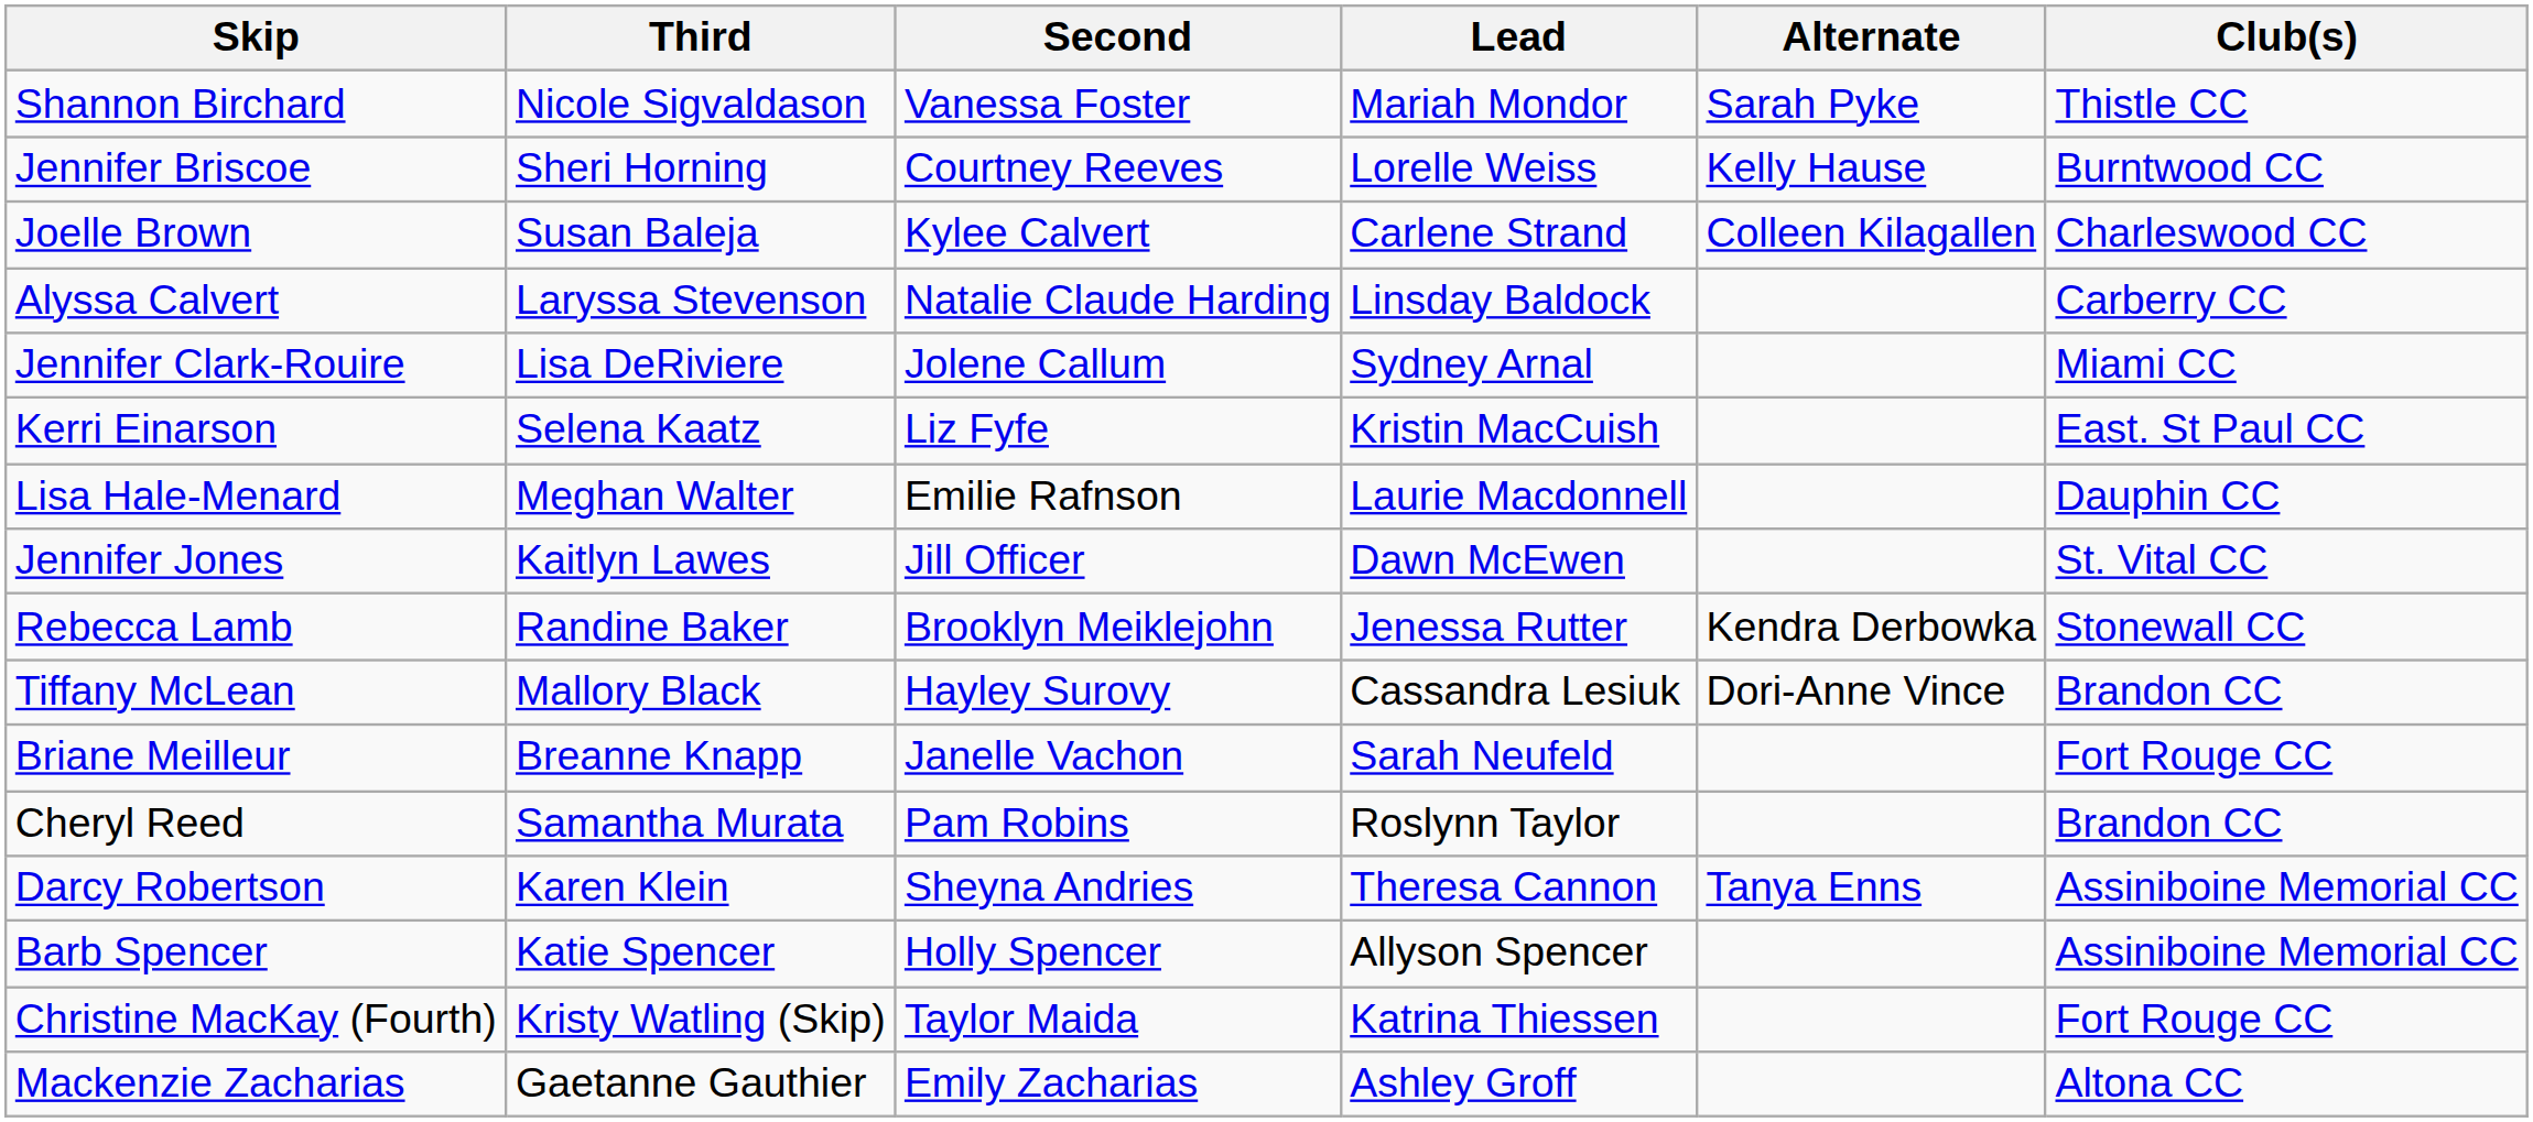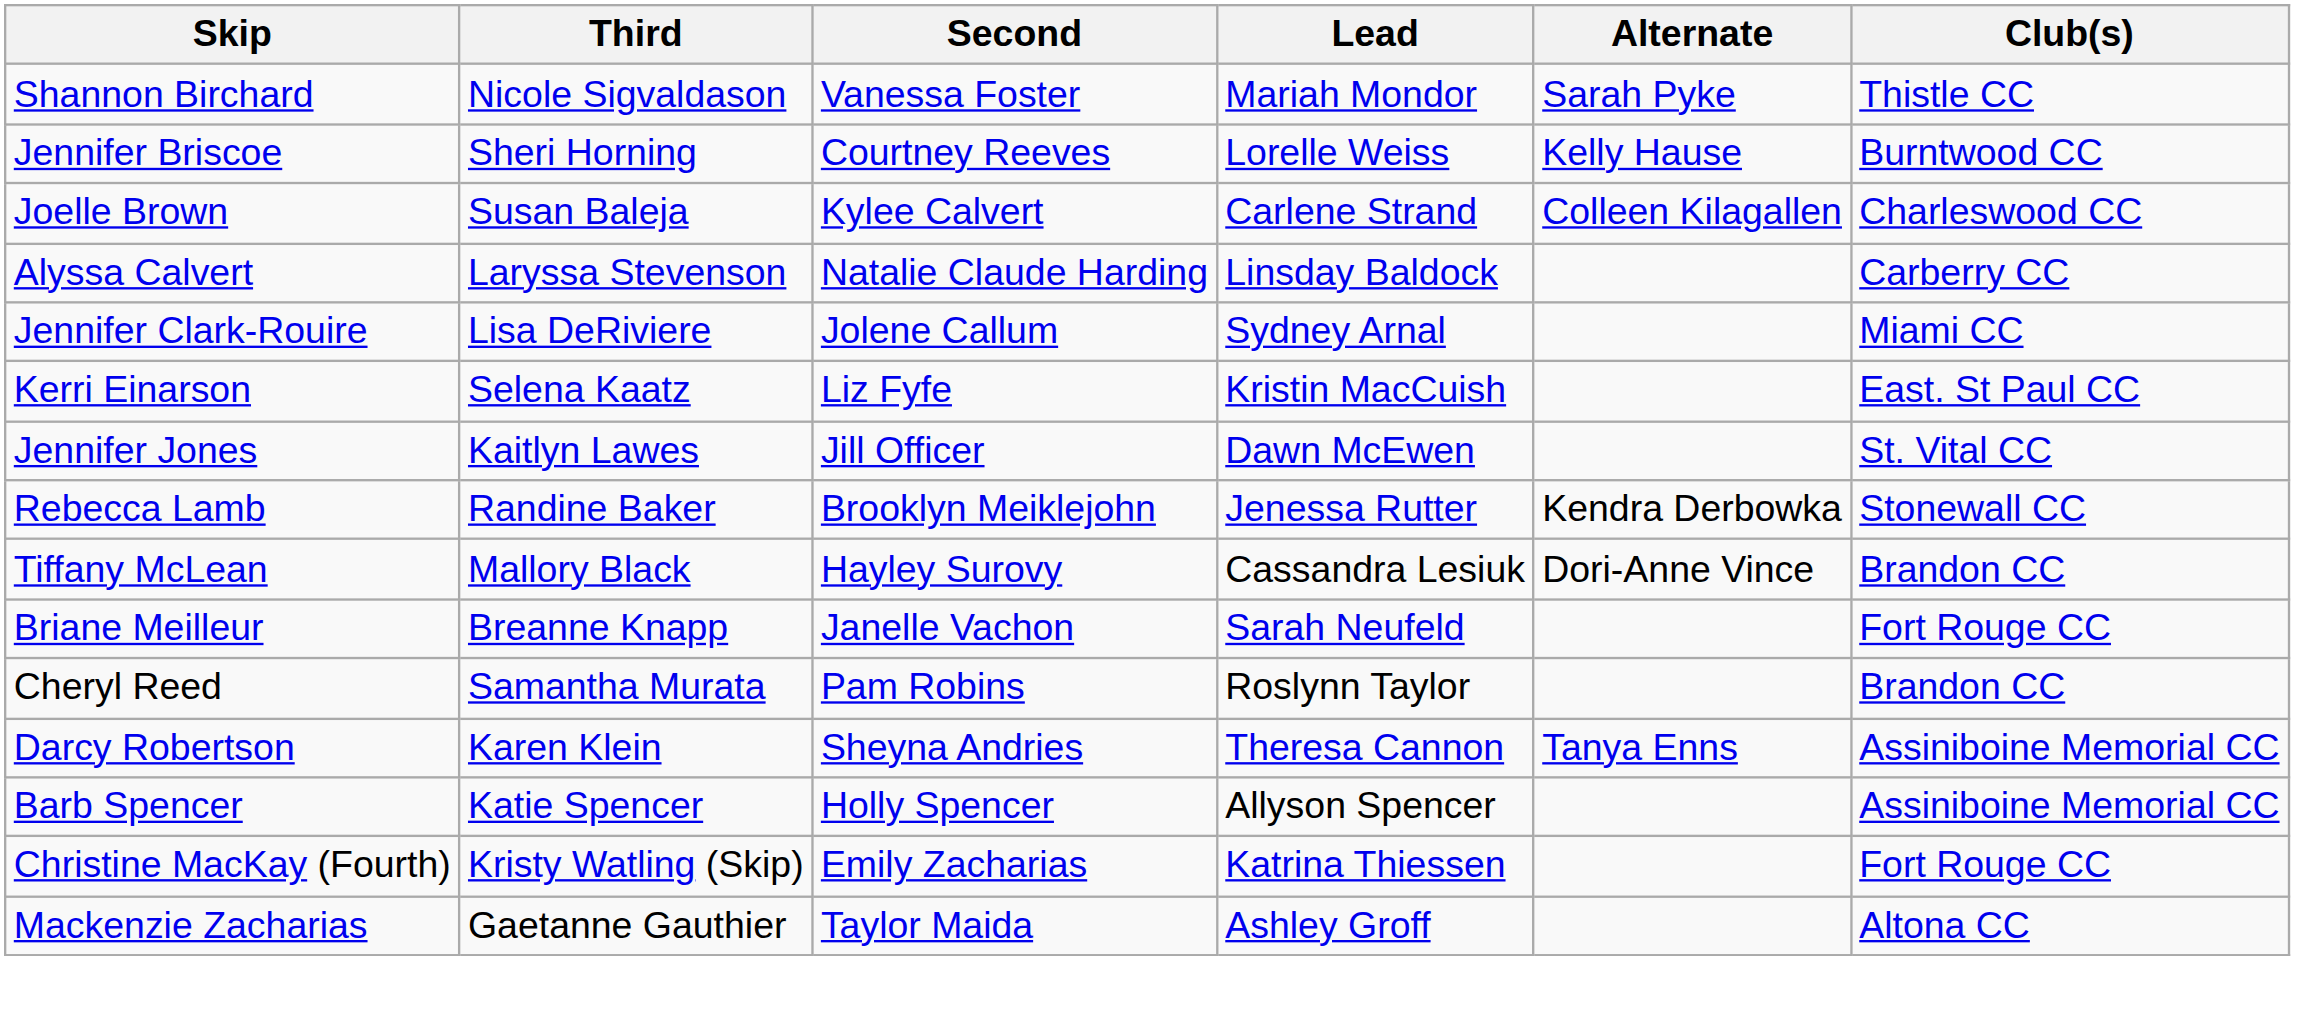- row: Lisa Hale-Menard | Meghan Walter | Emilie Rafnson | Laurie Macdonnell | Dauphin CC
Christine MacKay (Fourth) | Second: Taylor Maida -> Emily Zacharias
Mackenzie Zacharias | Second: Emily Zacharias -> Taylor Maida
